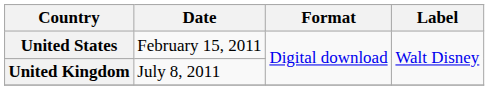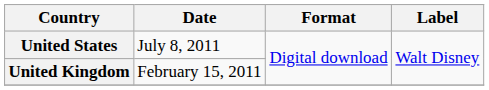United States | Date: February 15, 2011 -> July 8, 2011
United Kingdom | Date: July 8, 2011 -> February 15, 2011
